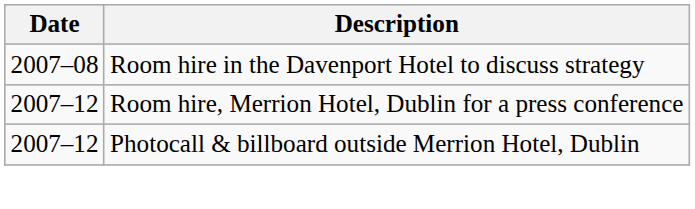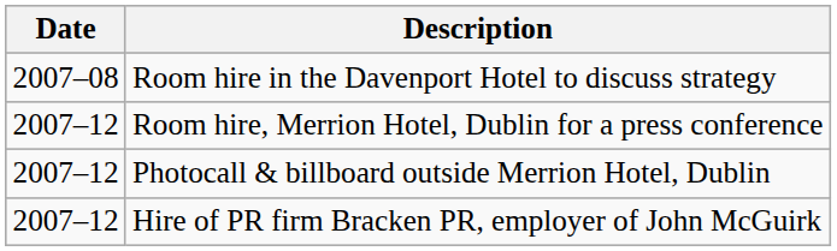+ row: 2007–12 | Hire of PR firm Bracken PR, employer of John McGuirk
